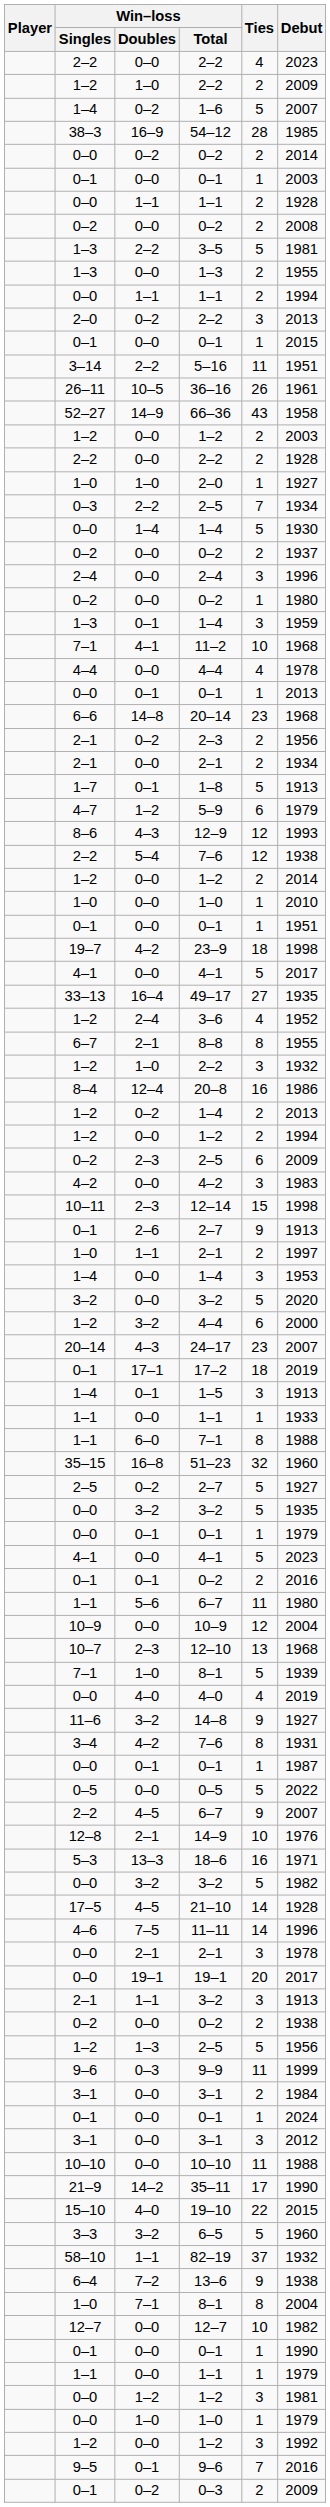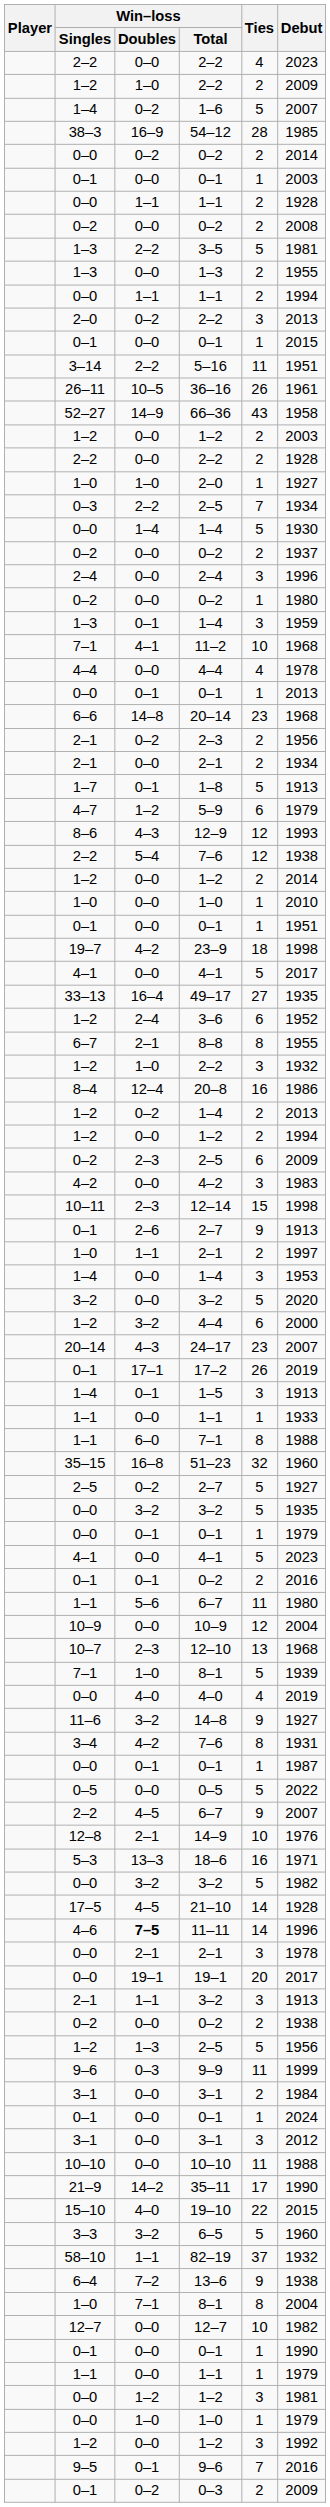3–6 | Ties: 4 -> 6
17–2 | Ties: 18 -> 26
11–11 | Win–loss / Doubles: normal -> bold
